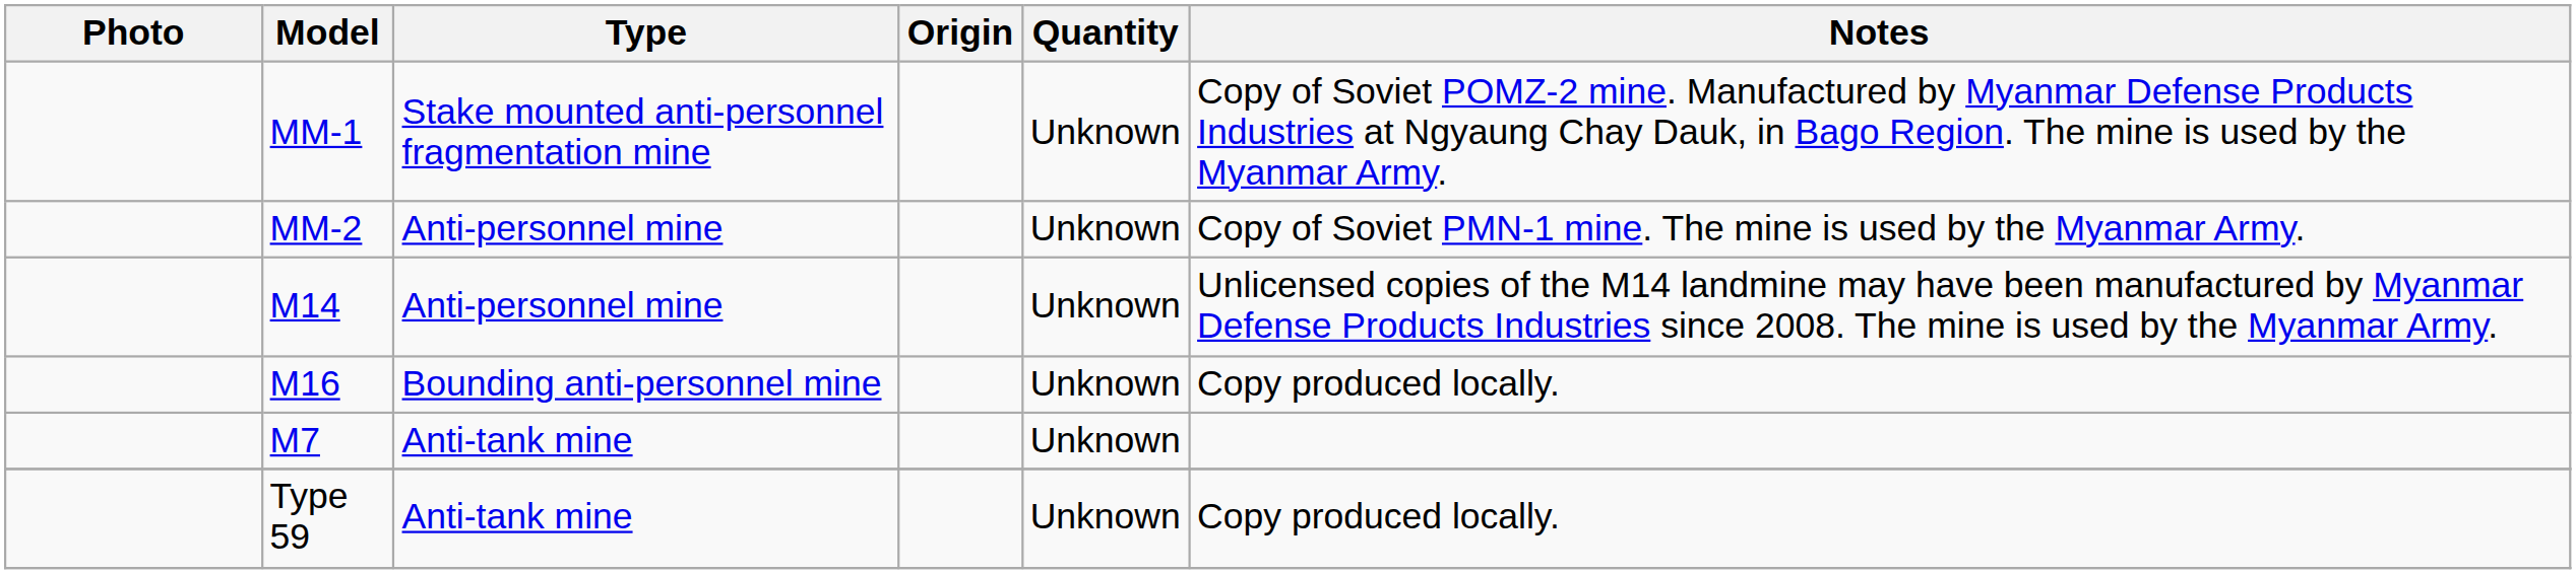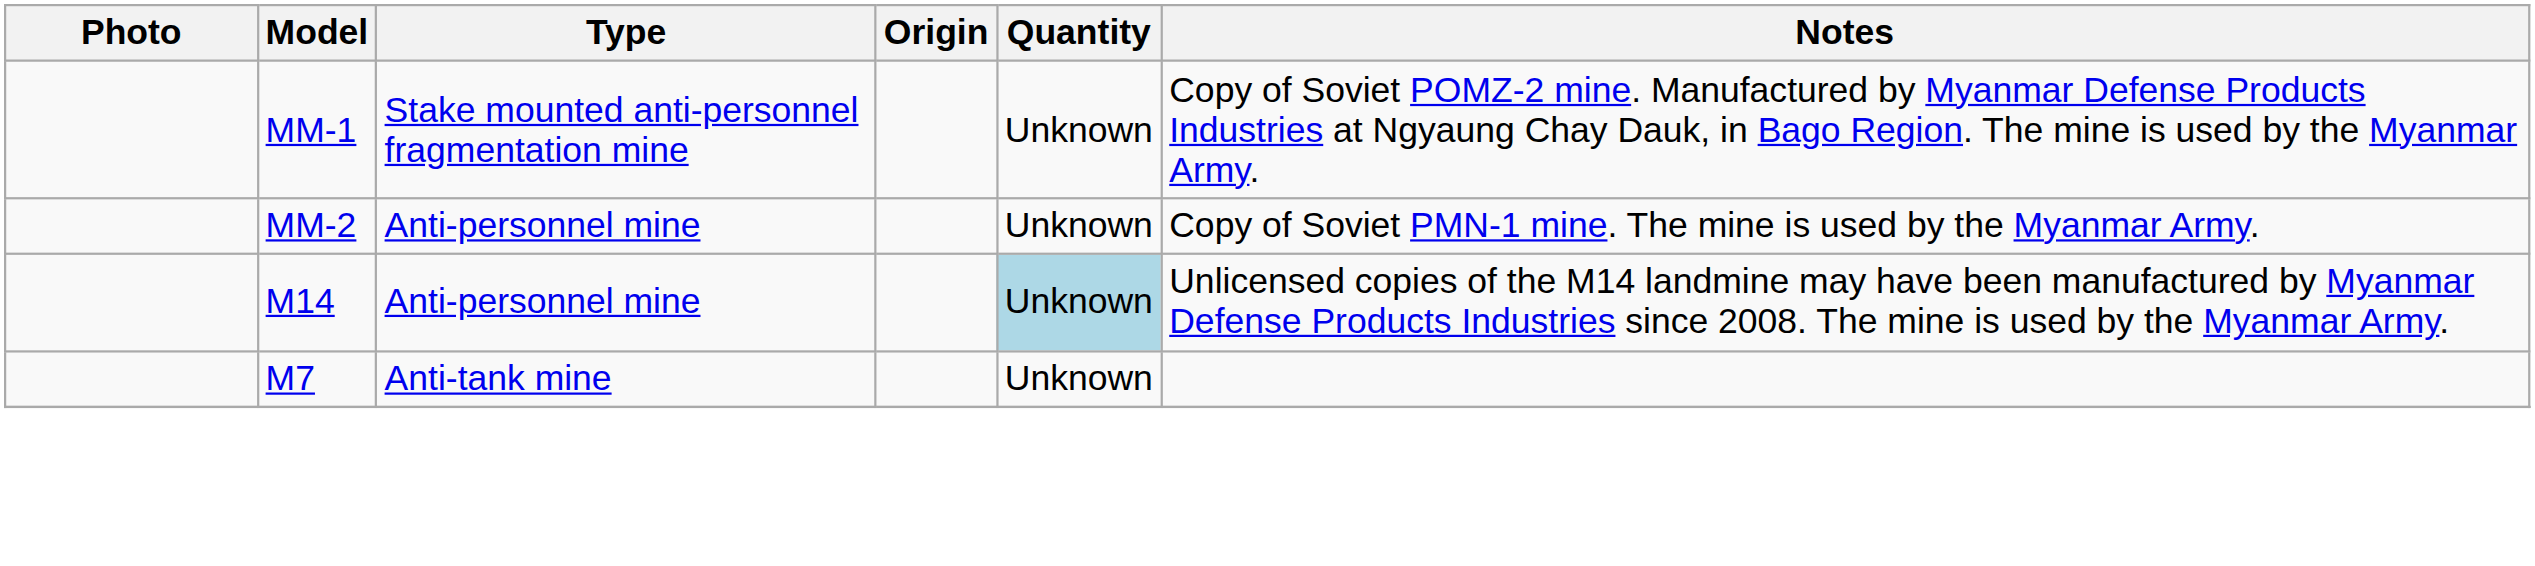M14 | Quantity: no background -> lightblue background
- row: M16 | Bounding anti-personnel mine | Unknown | Copy produced locally.
- row: Type 59 | Anti-tank mine | Unknown | Copy produced locally.
